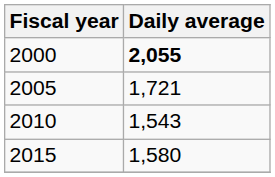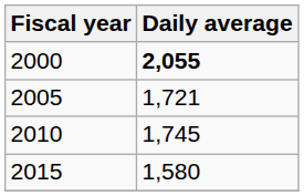2010 | Daily average: 1,543 -> 1,745
